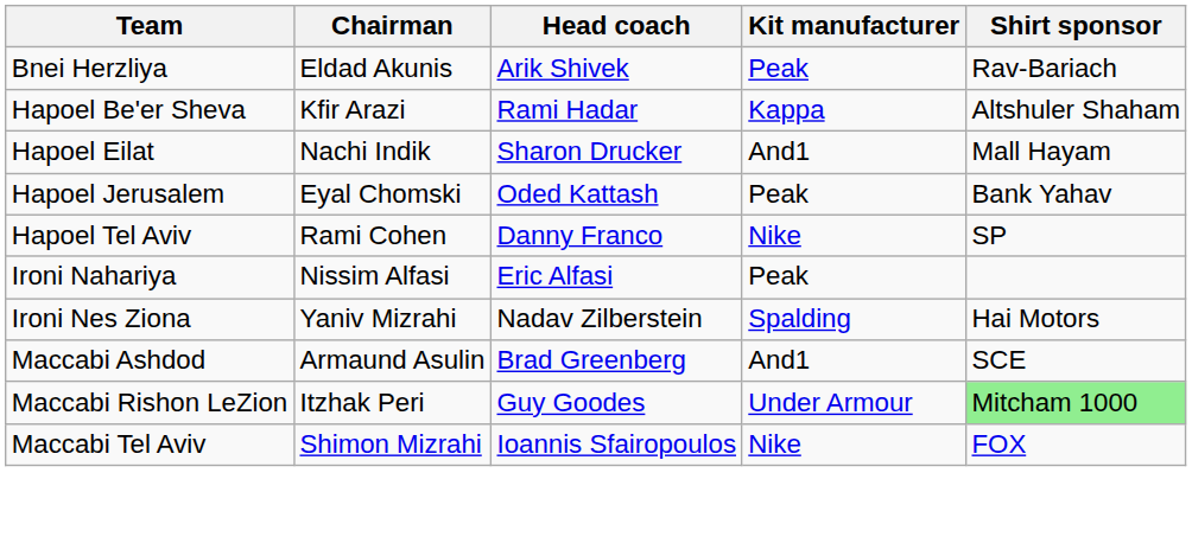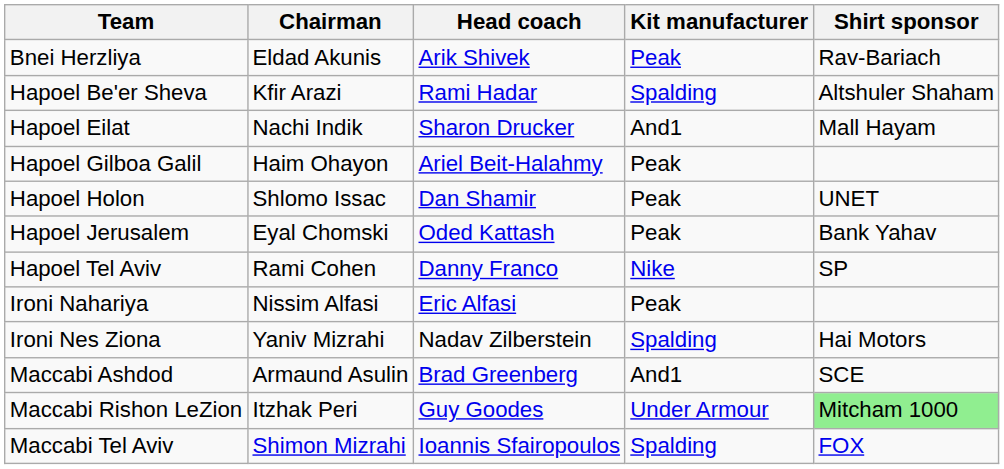Hapoel Be'er Sheva | Kit manufacturer: Kappa -> Spalding
+ row: Hapoel Gilboa Galil | Haim Ohayon | Ariel Beit-Halahmy | Peak
+ row: Hapoel Holon | Shlomo Issac | Dan Shamir | Peak | UNET
Maccabi Tel Aviv | Kit manufacturer: Nike -> Spalding
